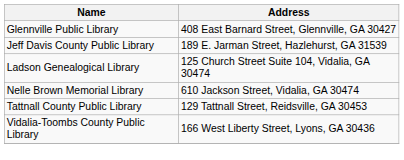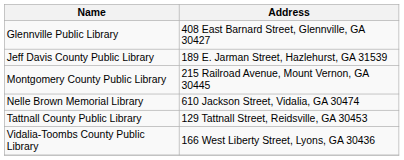- row: Ladson Genealogical Library | 125 Church Street Suite 104, Vidalia, GA 30474
+ row: Montgomery County Public Library | 215 Railroad Avenue, Mount Vernon, GA 30445
